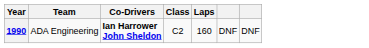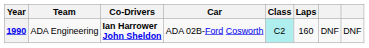+ column: Car | ADA 02B-Ford Cosworth
1990 | Class: no background -> paleturquoise background
